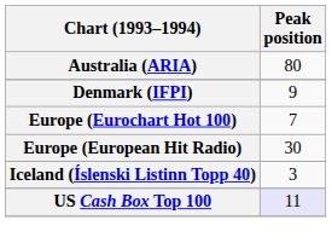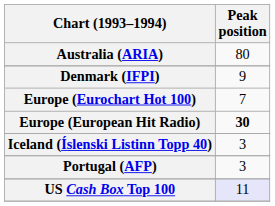Europe (European Hit Radio) | Peak position: normal -> bold
+ row: Portugal (AFP) | 3
